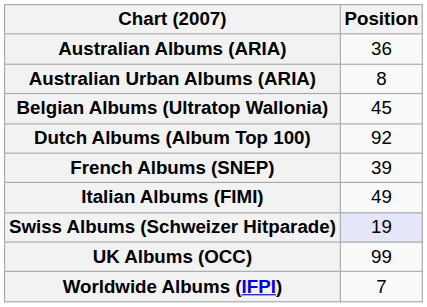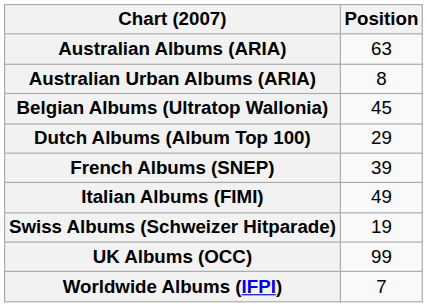Australian Albums (ARIA) | Position: 36 -> 63
Dutch Albums (Album Top 100) | Position: 92 -> 29
Swiss Albums (Schweizer Hitparade) | Position: lavender background -> no background
